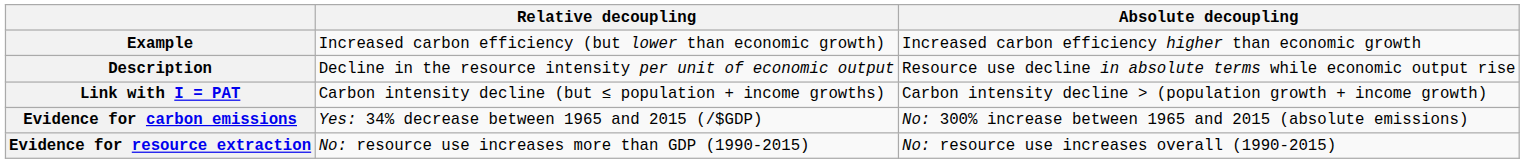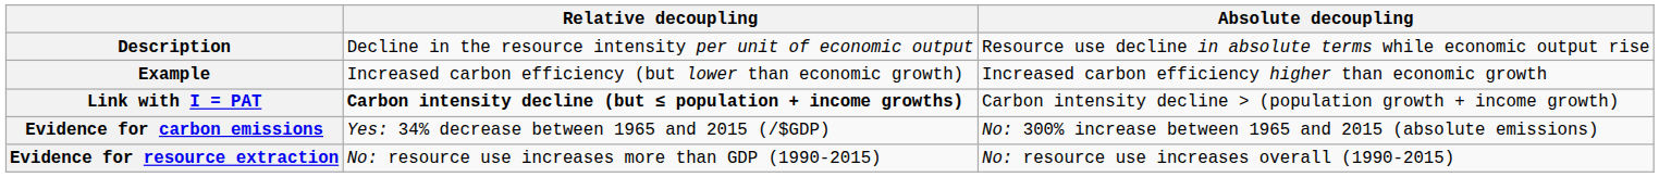rows swapped: Description <-> Example
Link with I = PAT | Relative decoupling: normal -> bold
